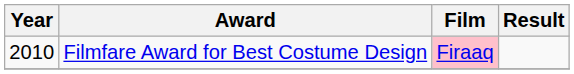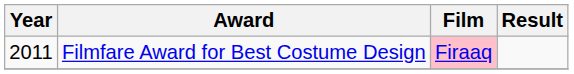Filmfare Award for Best Costume Design | Year: 2010 -> 2011
